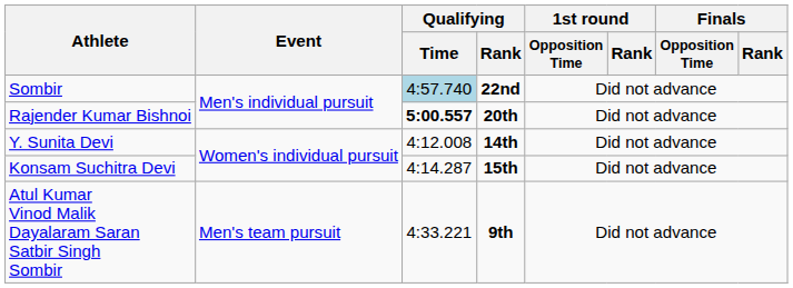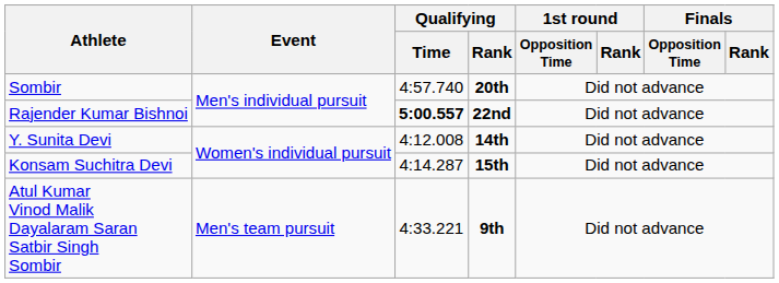Sombir | Qualifying / Time: lightblue background -> no background
Sombir | Qualifying / Rank: 22nd -> 20th
Rajender Kumar Bishnoi | Qualifying / Rank: 20th -> 22nd
